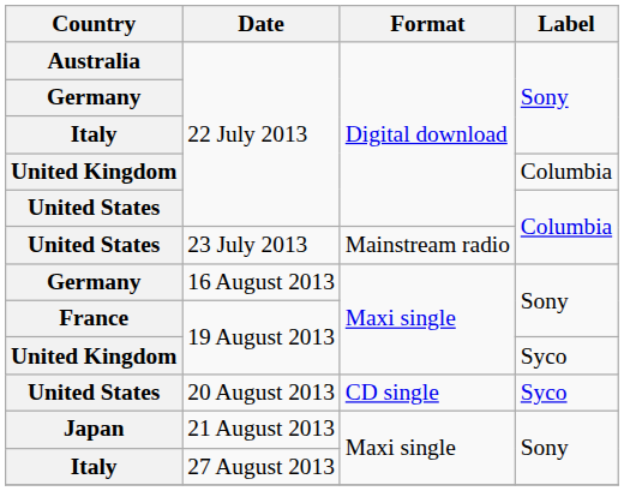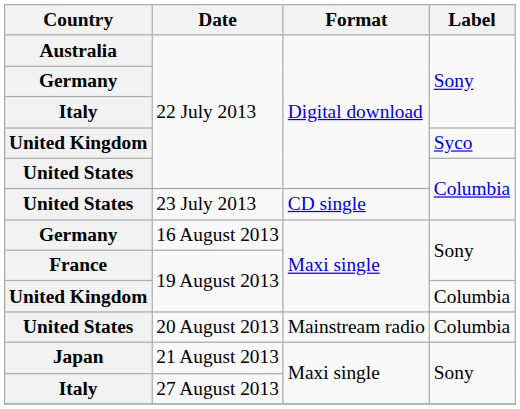United Kingdom / 22 July 2013 | Label: Columbia -> Syco
United States / 23 July 2013 | Format: Mainstream radio -> CD single
United Kingdom / 19 August 2013 | Label: Syco -> Columbia
United States / 20 August 2013 | Format: CD single -> Mainstream radio
United States / 20 August 2013 | Label: Syco -> Columbia
